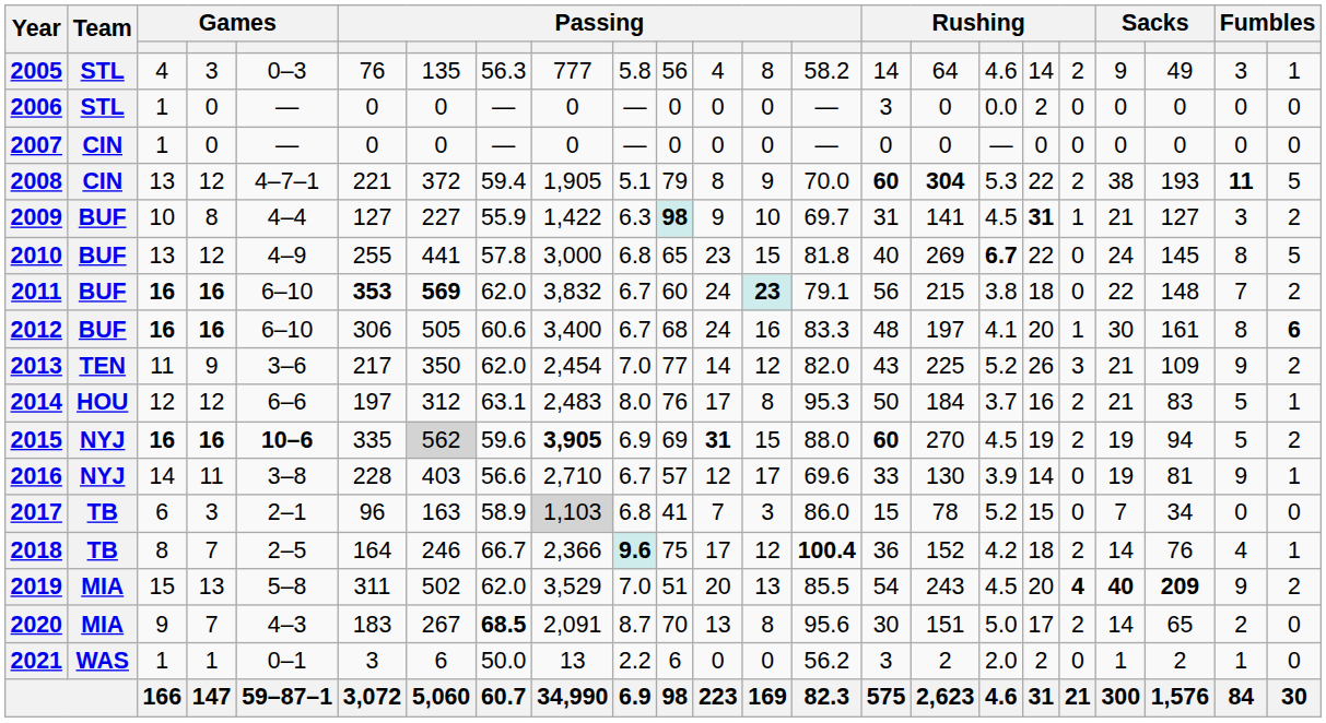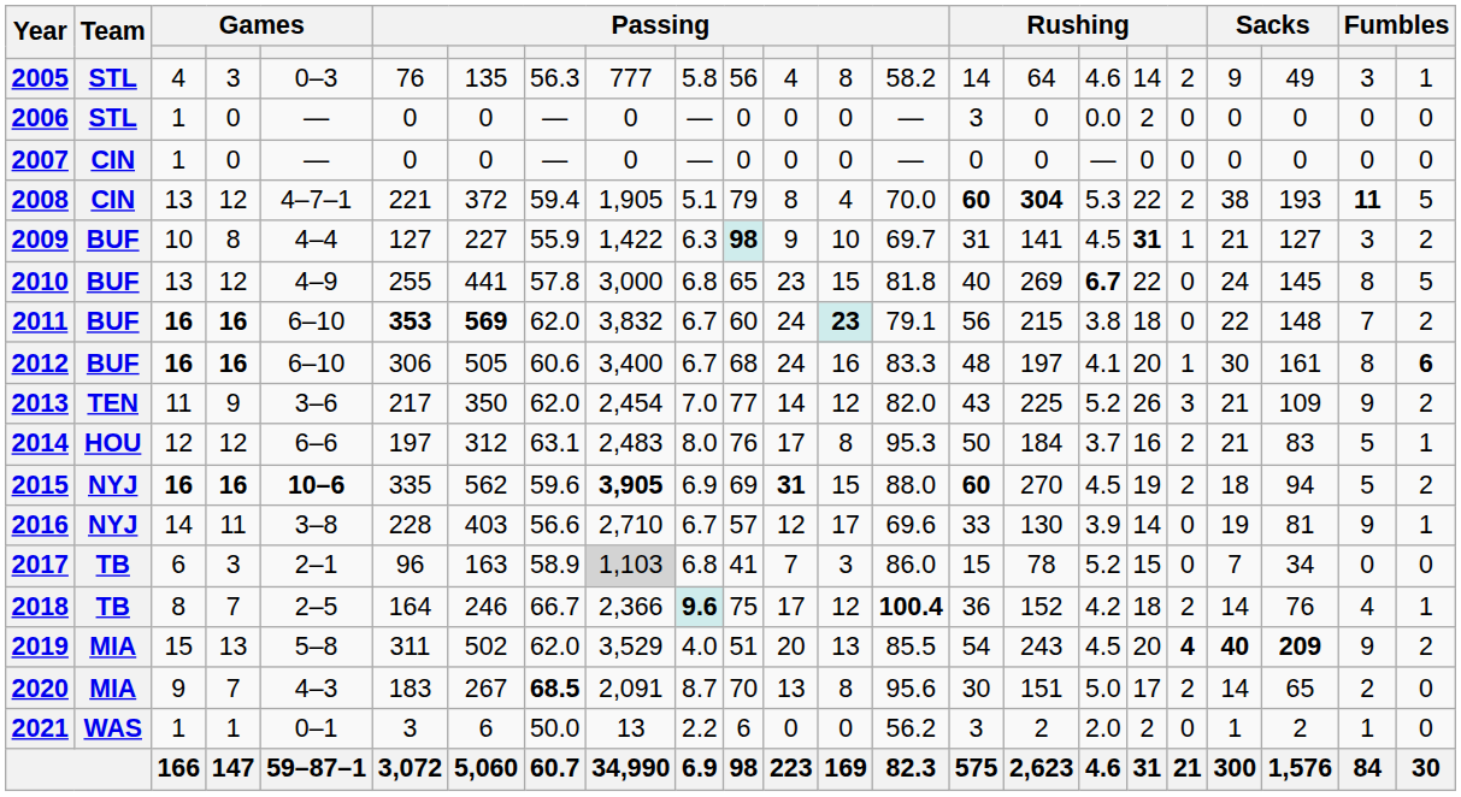2008 | column 13: 9 -> 4
2015 | column 7: lightgrey background -> no background
2015 | column 20: 19 -> 18
2019 | column 10: 7.0 -> 4.0
